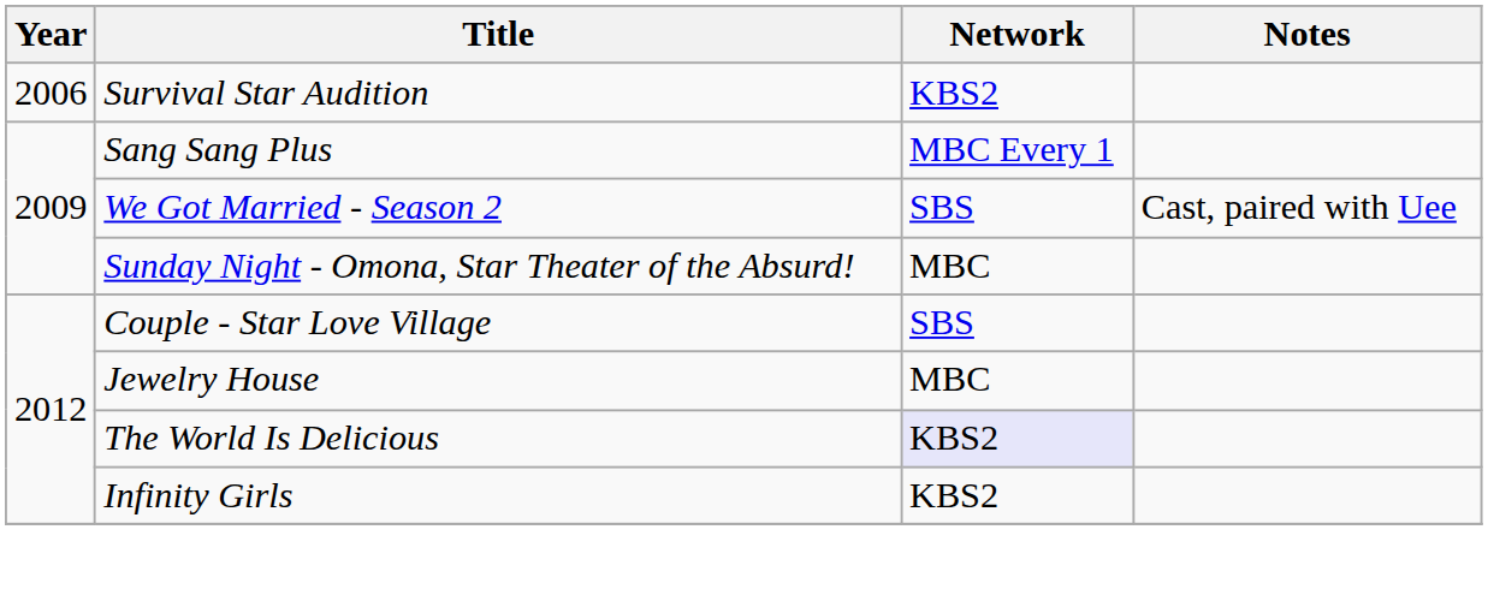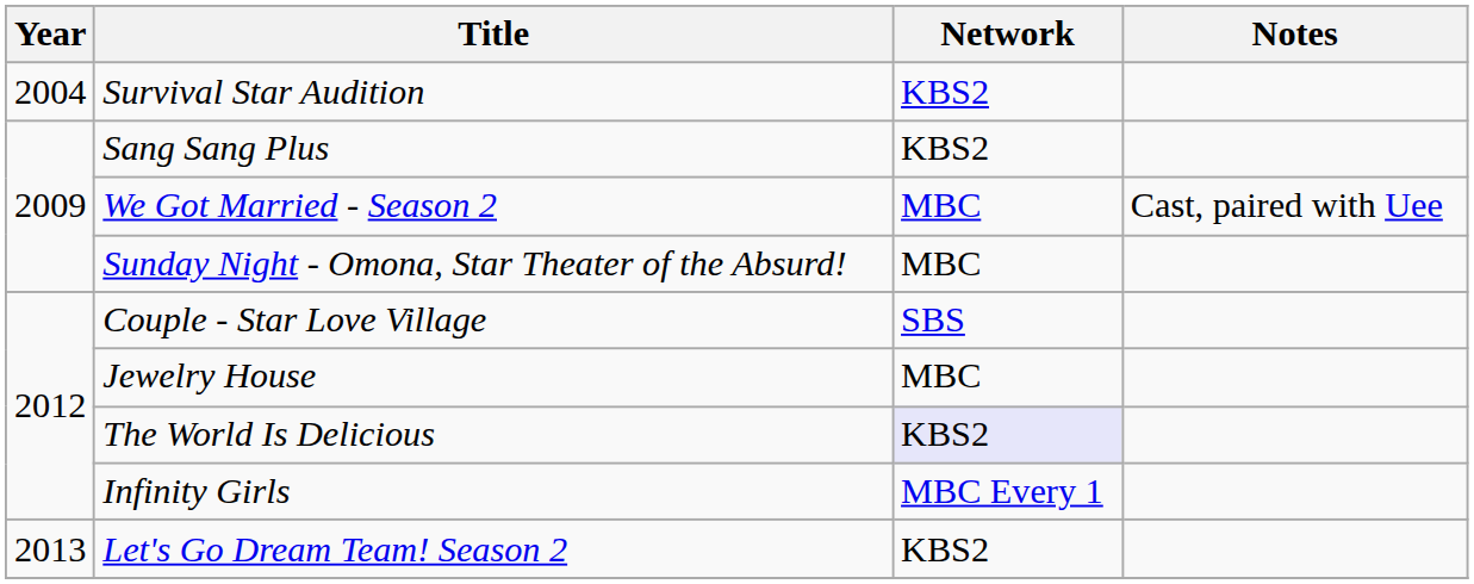Survival Star Audition | Year: 2006 -> 2004
Sang Sang Plus | Network: MBC Every 1 -> KBS2
We Got Married - Season 2 | Network: SBS -> MBC
Infinity Girls | Network: KBS2 -> MBC Every 1
+ row: 2013 | Let's Go Dream Team! Season 2 | KBS2
